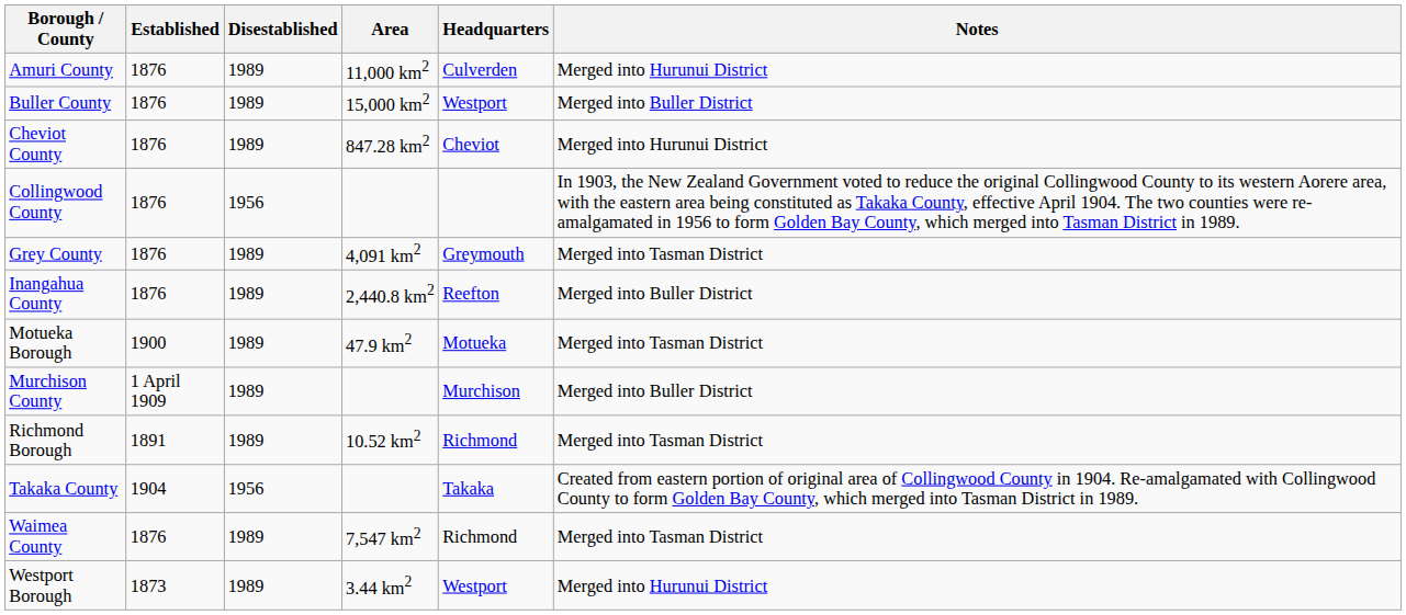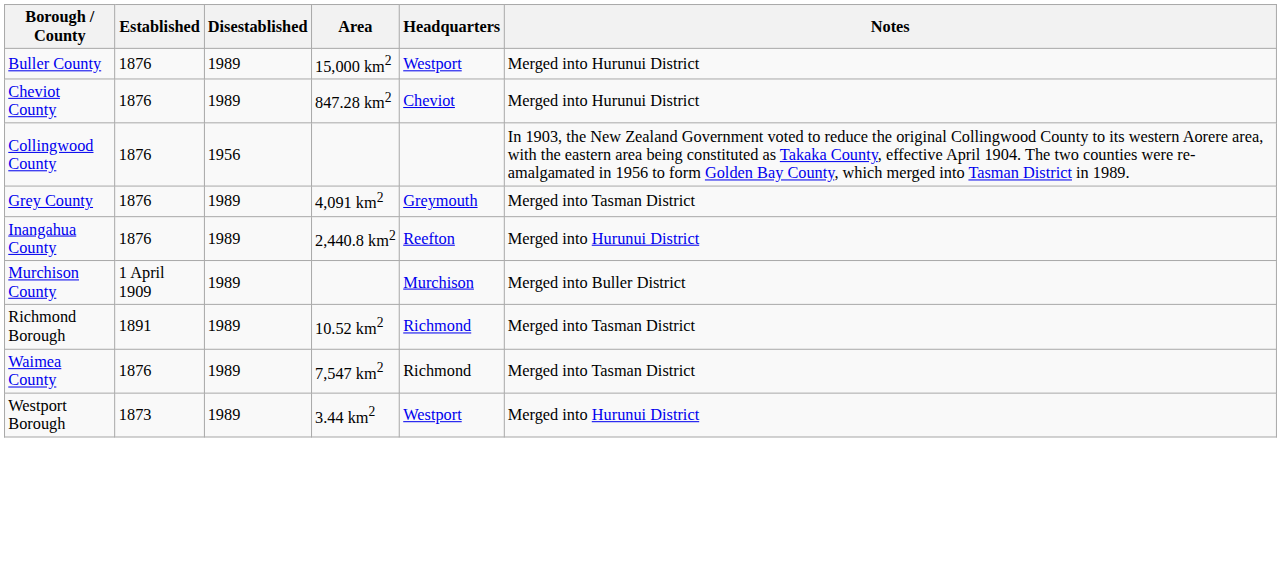- row: Amuri County | 1876 | 1989 | 11,000 km2 | Culverden | Merged into Hurunui District
Buller County | Notes: Merged into Buller District -> Merged into Hurunui District
Inangahua County | Notes: Merged into Buller District -> Merged into Hurunui District
- row: Motueka Borough | 1900 | 1989 | 47.9 km2 | Motueka | Merged into Tasman District
- row: Takaka County | 1904 | 1956 | Takaka | Created from eastern portion of original area of Collingwood County in 1904. Re-amalgamated with Collingwood County to form Golden Bay County, which merged into Tasman District in 1989.
